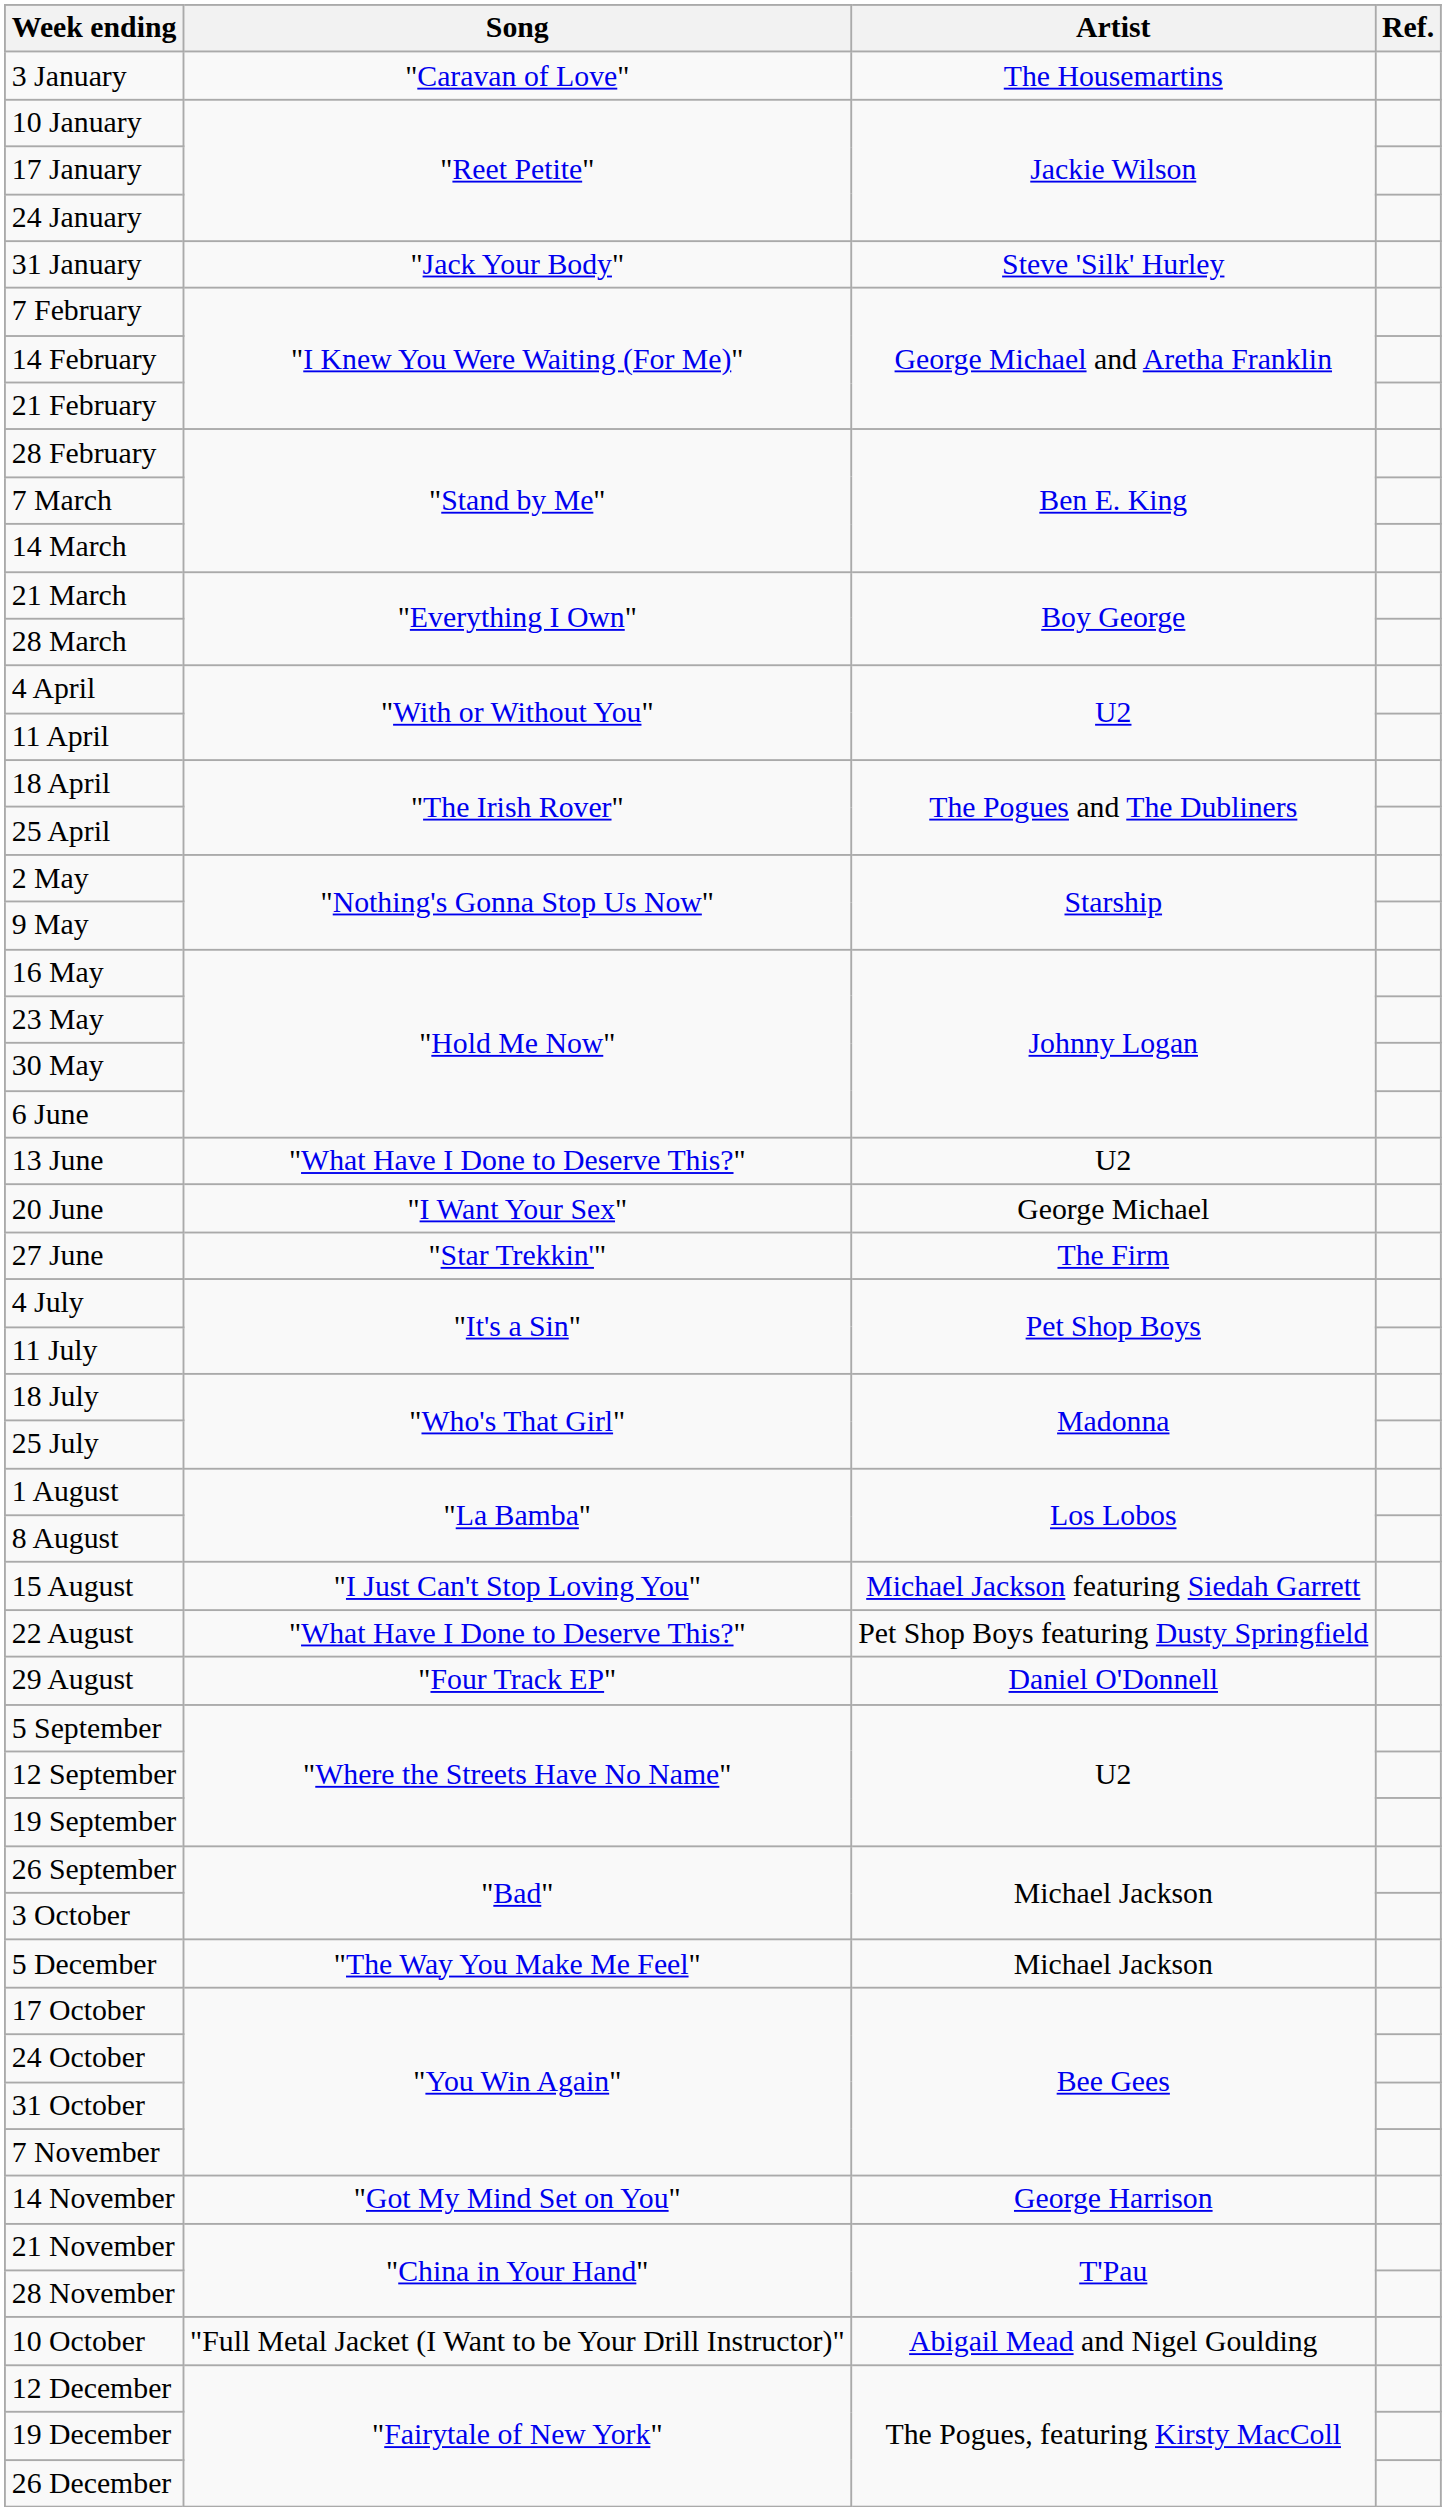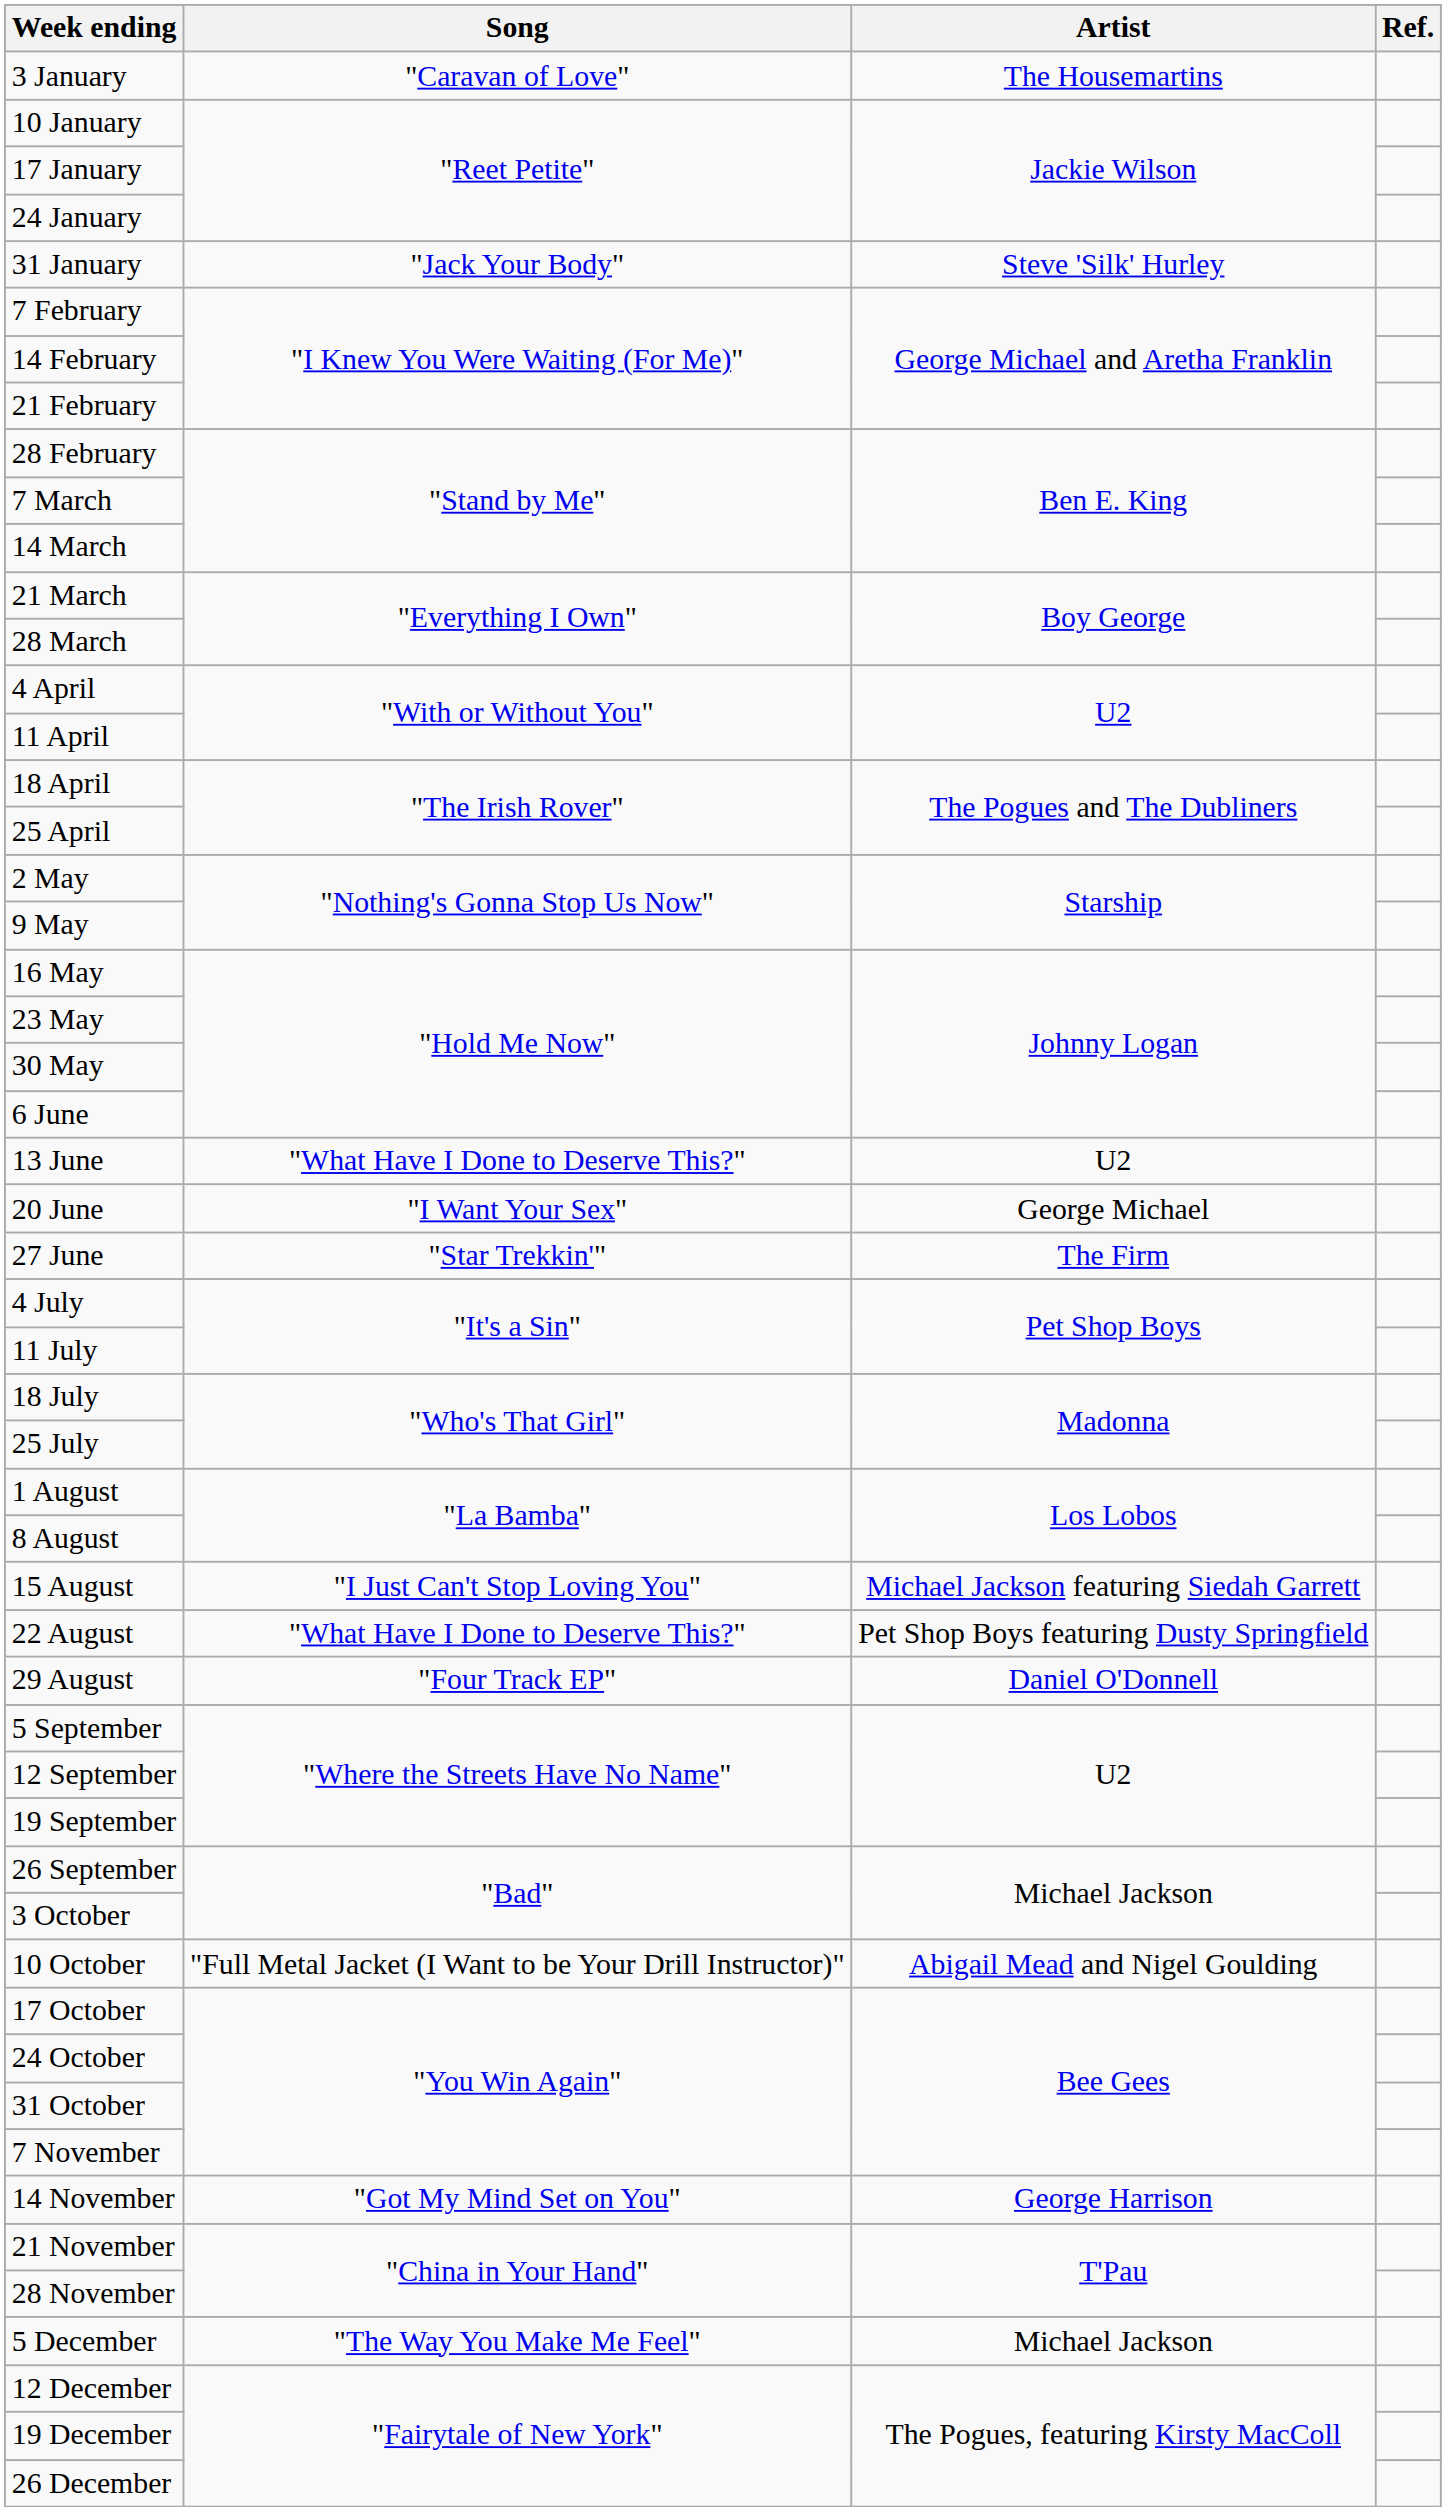rows swapped: 10 October <-> 5 December
